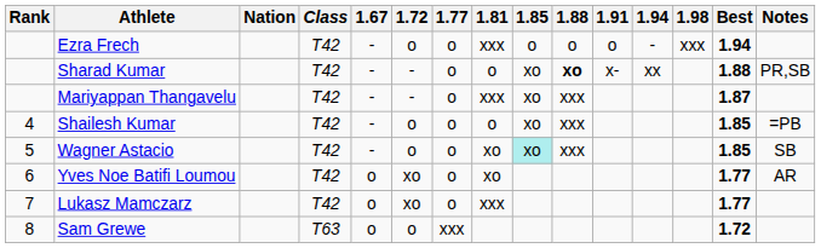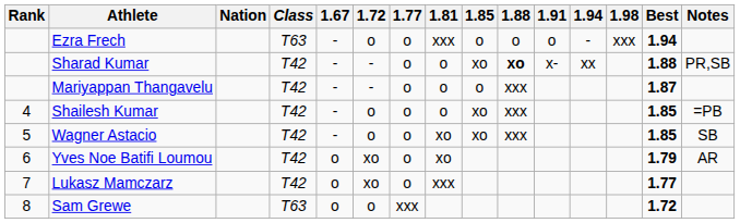Ezra Frech | Class: T42 -> T63
Mariyappan Thangavelu | 1.81: xxx -> o
Mariyappan Thangavelu | 1.85: xo -> o
Wagner Astacio | 1.85: paleturquoise background -> no background
Yves Noe Batifi Loumou | Best: 1.77 -> 1.79
